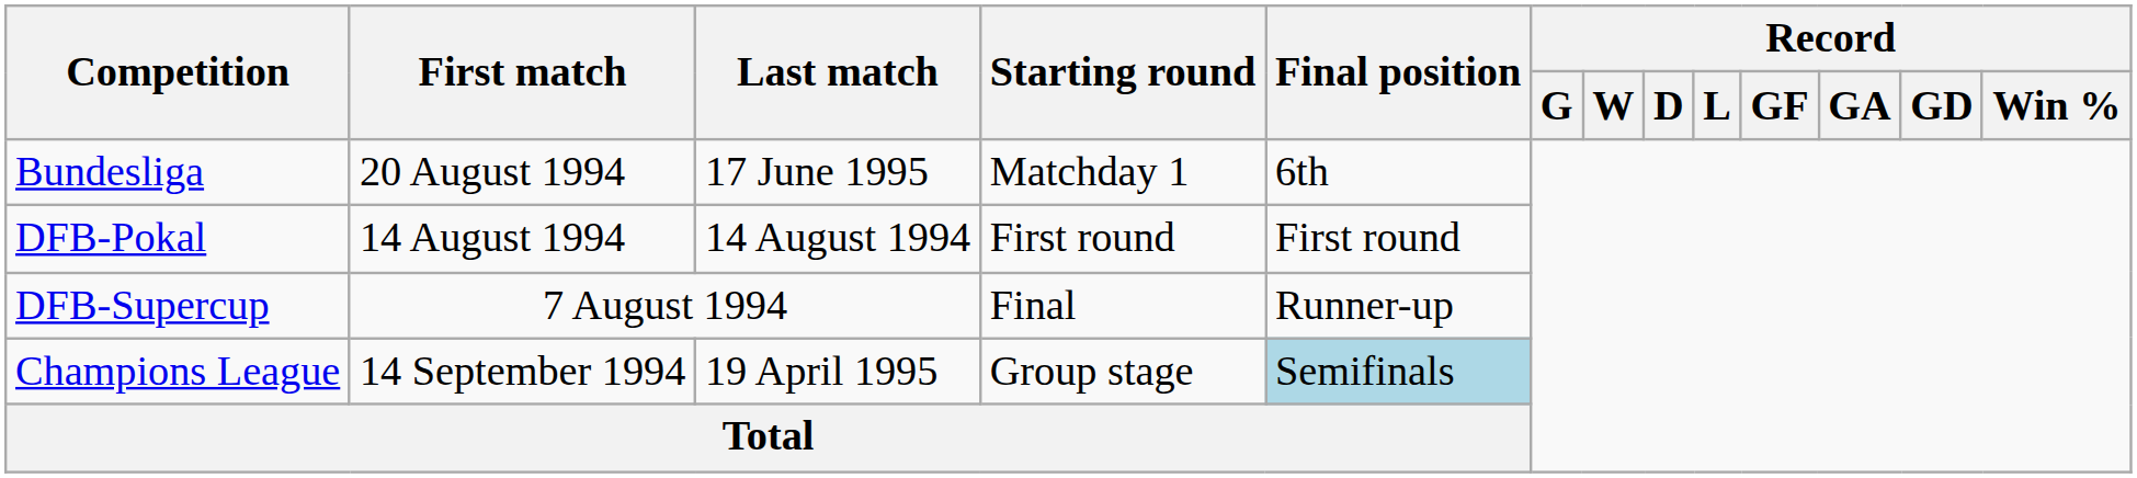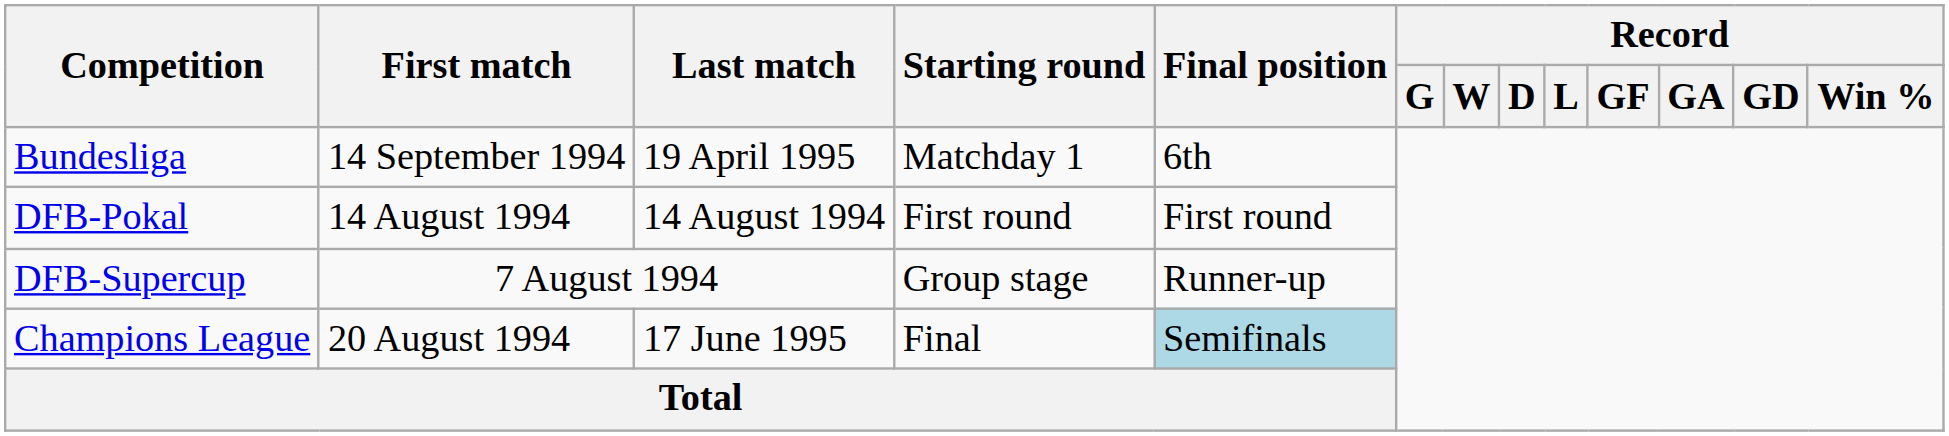Bundesliga | First match: 20 August 1994 -> 14 September 1994
Bundesliga | Last match: 17 June 1995 -> 19 April 1995
DFB-Supercup | Starting round: Final -> Group stage
Champions League | First match: 14 September 1994 -> 20 August 1994
Champions League | Last match: 19 April 1995 -> 17 June 1995
Champions League | Starting round: Group stage -> Final
